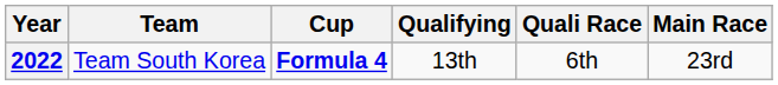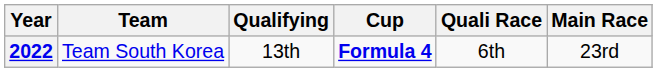columns swapped: Cup <-> Qualifying
